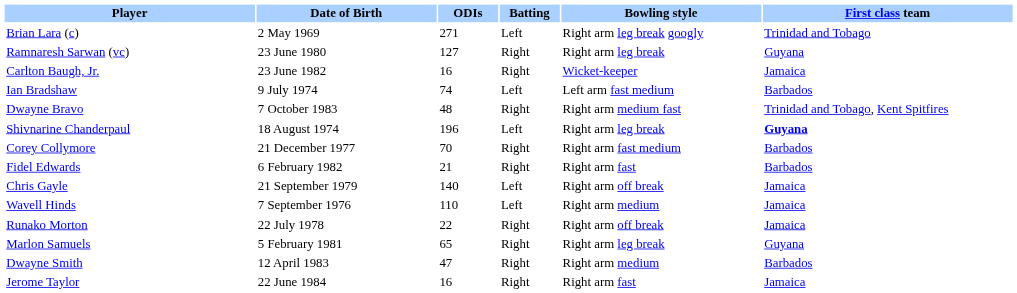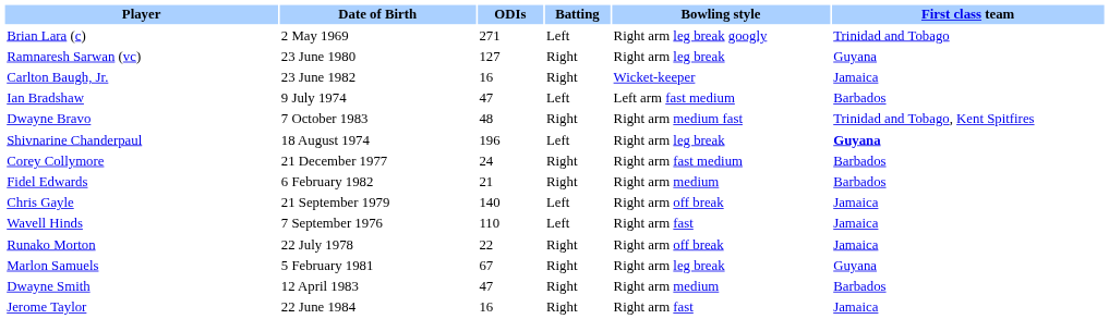Ian Bradshaw | ODIs: 74 -> 47
Corey Collymore | ODIs: 70 -> 24
Fidel Edwards | Bowling style: Right arm fast -> Right arm medium
Wavell Hinds | Bowling style: Right arm medium -> Right arm fast
Marlon Samuels | ODIs: 65 -> 67
